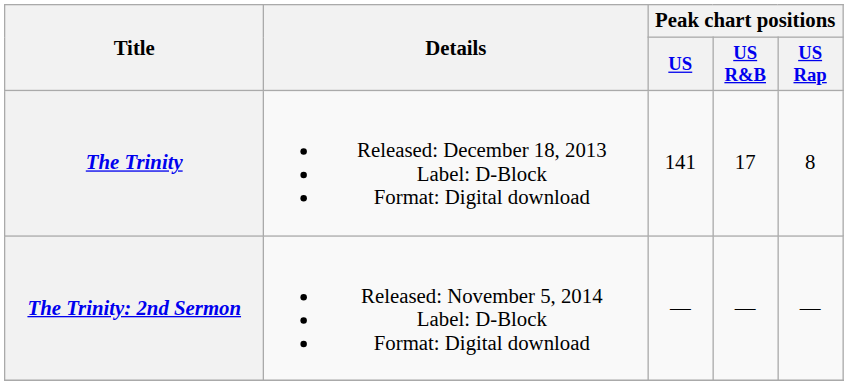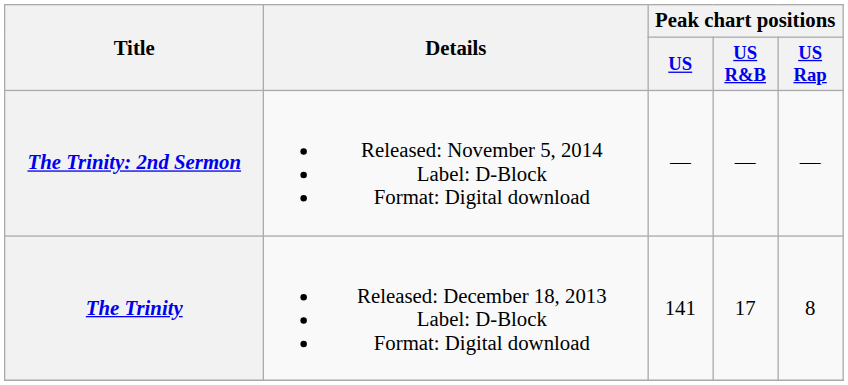rows swapped: The Trinity <-> The Trinity: 2nd Sermon
